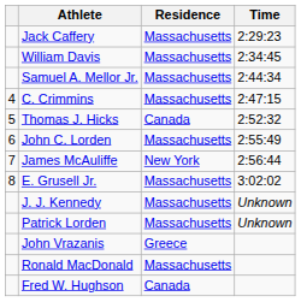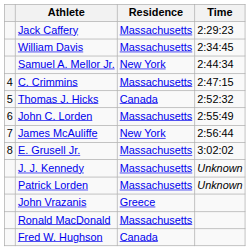Samuel A. Mellor Jr. | Residence: Massachusetts -> New York
